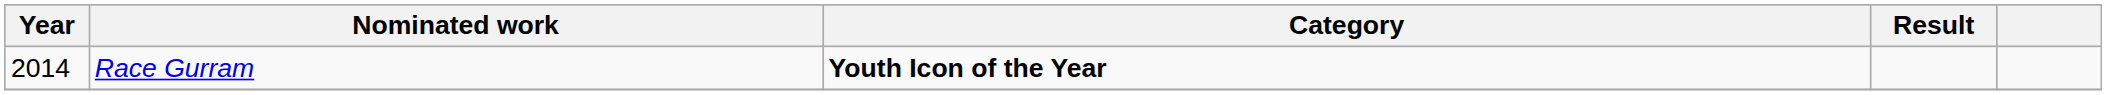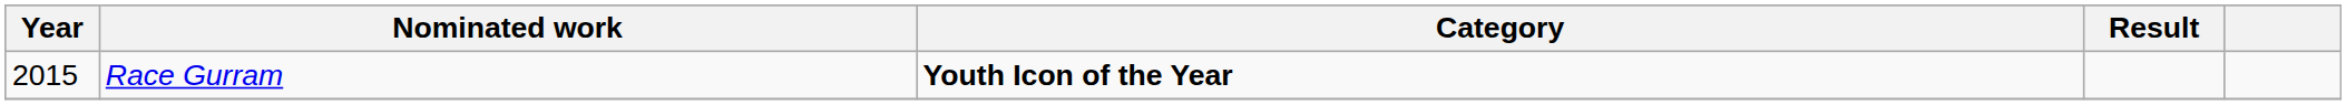Race Gurram | Year: 2014 -> 2015
